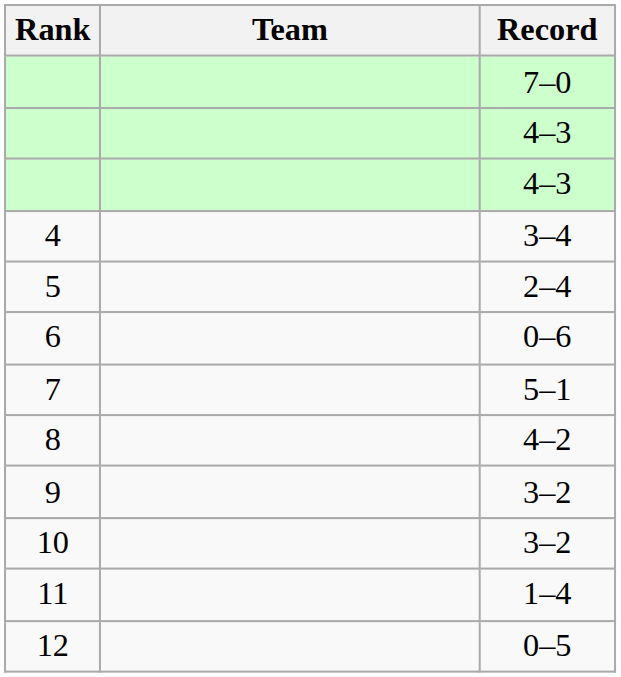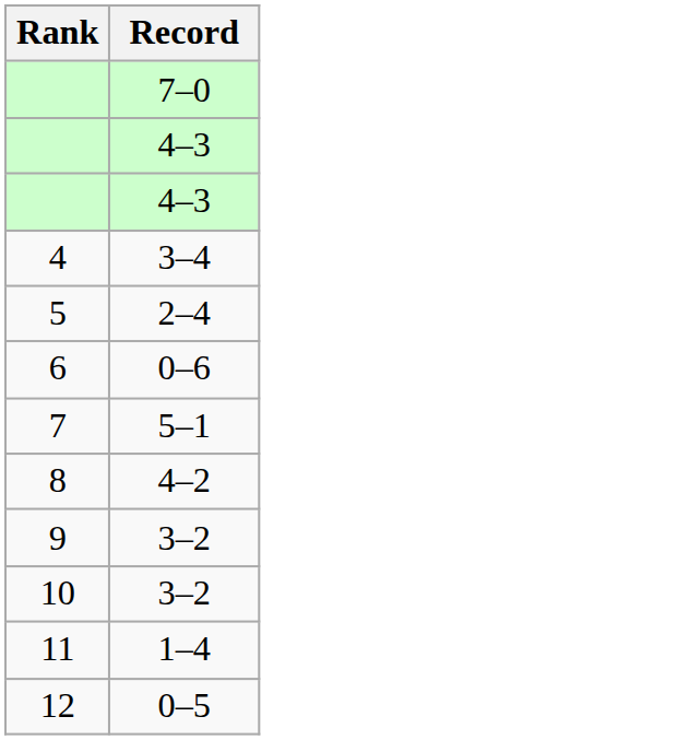- column: Team
